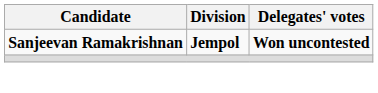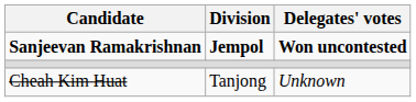+ row: Cheah Kim Huat | Tanjong | Unknown
